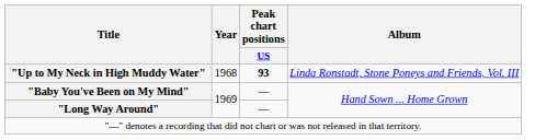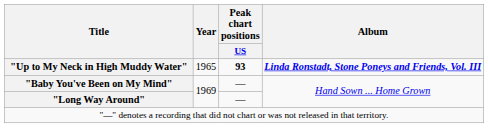"Up to My Neck in High Muddy Water" | Year: 1968 -> 1965
"Up to My Neck in High Muddy Water" | Album: normal -> bold
